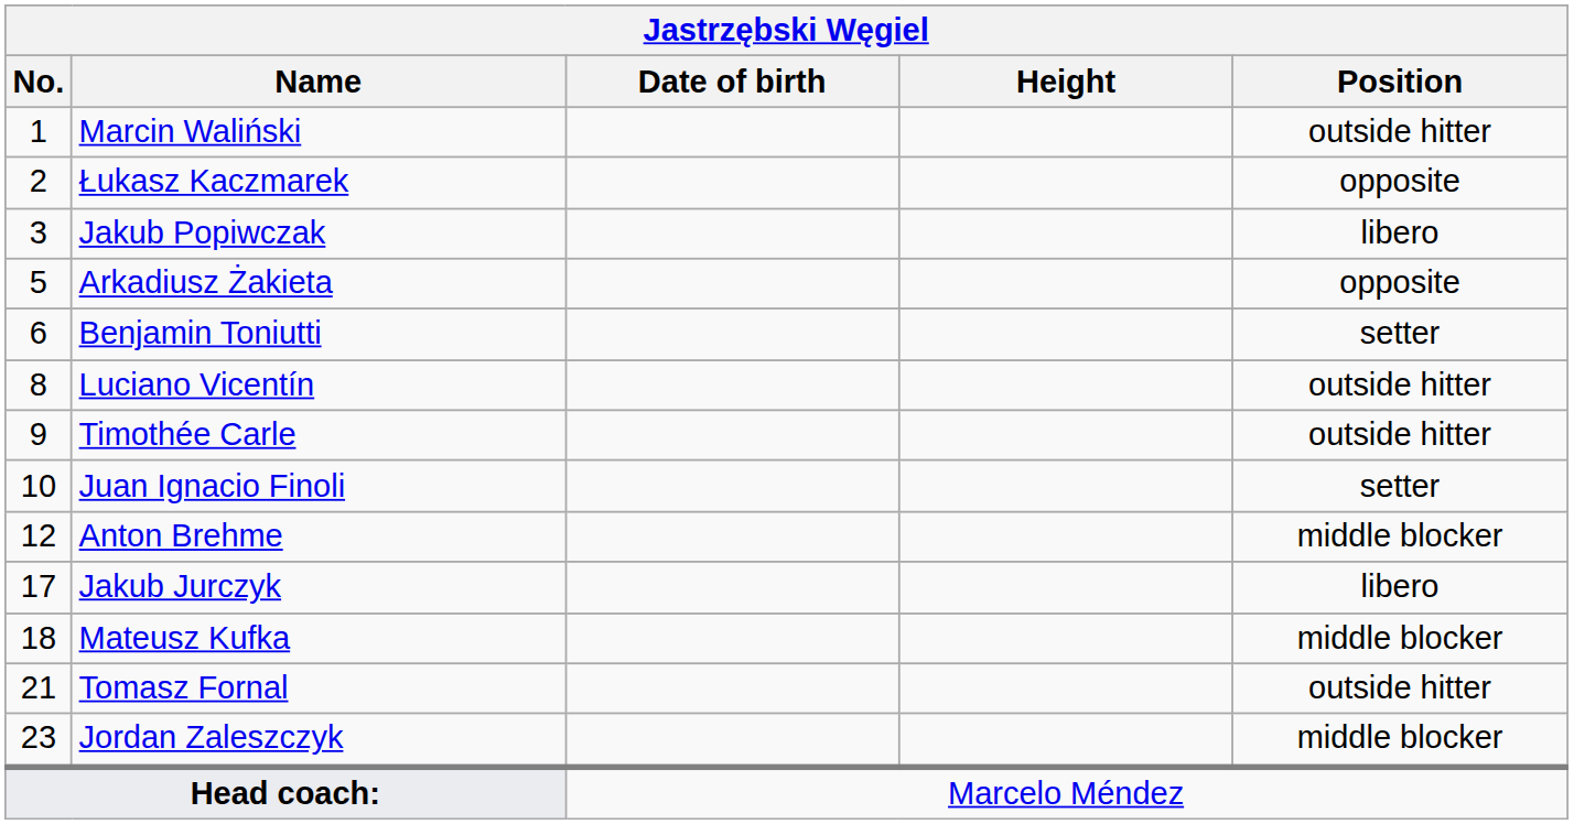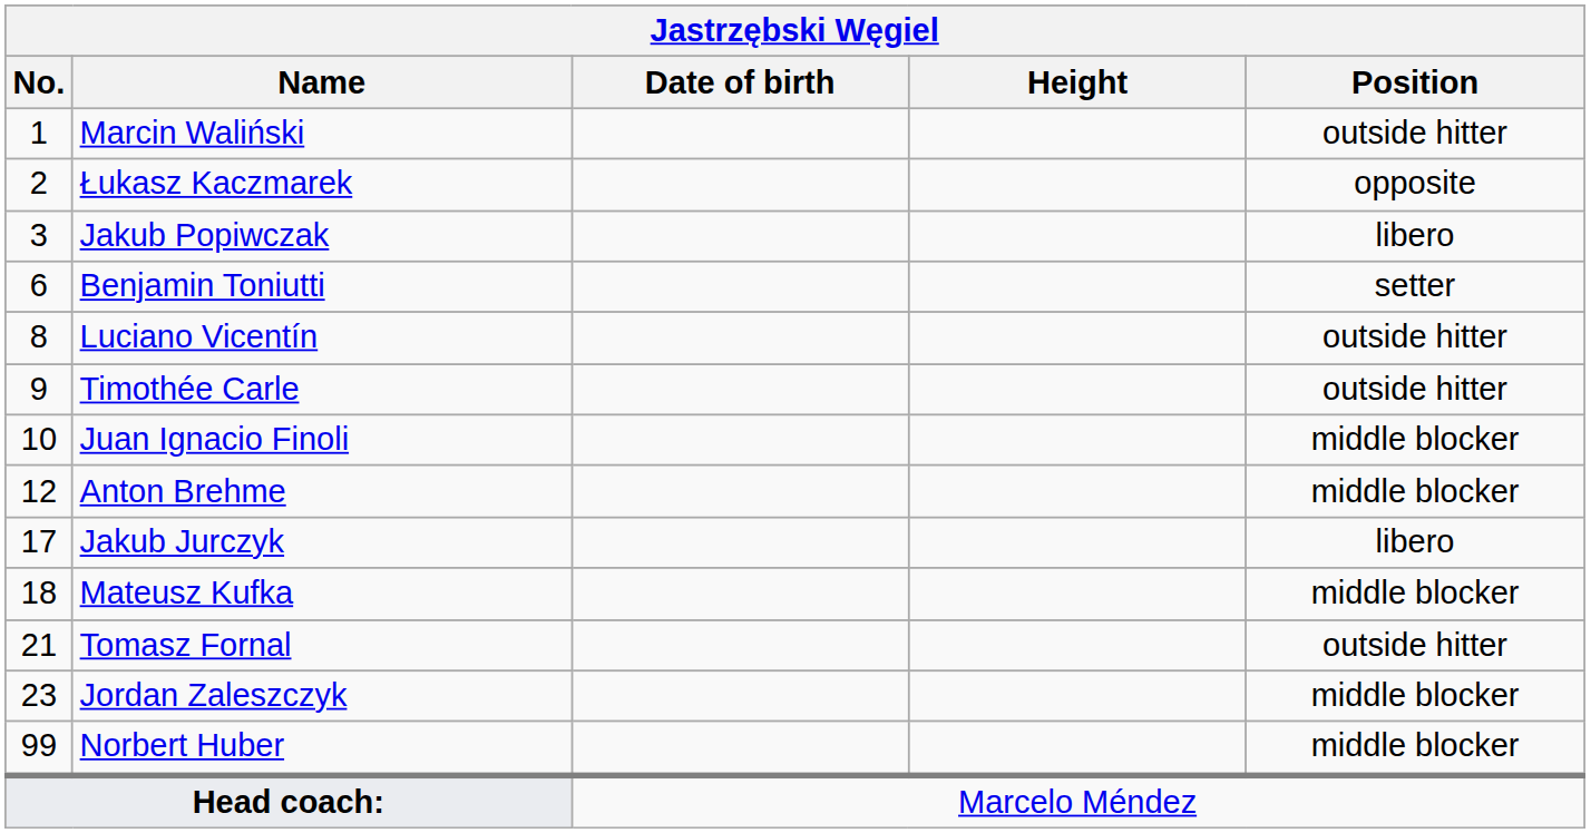- row: 5 | Arkadiusz Żakieta | opposite
Juan Ignacio Finoli | Position: setter -> middle blocker
+ row: 99 | Norbert Huber | middle blocker
